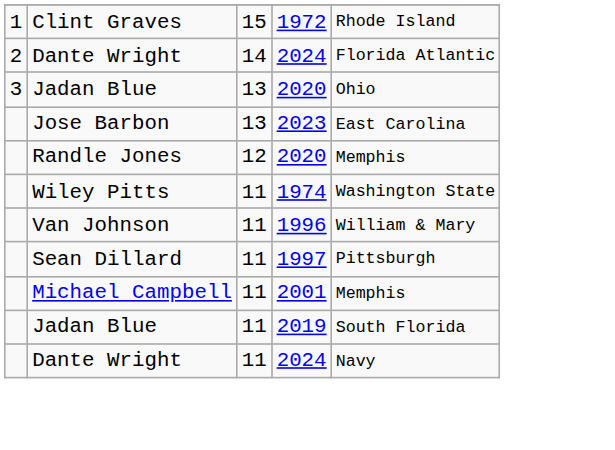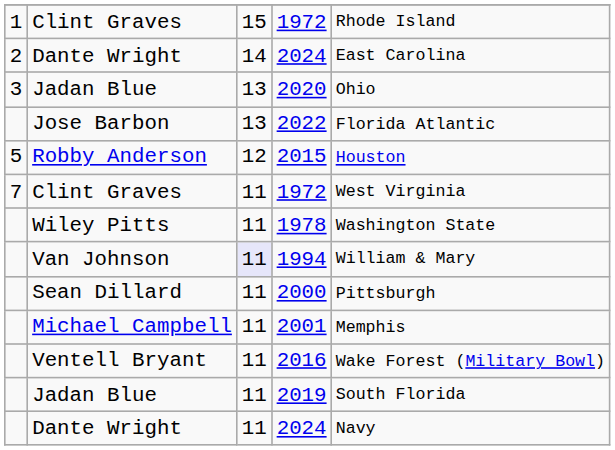2 / Dante Wright | column 5: Florida Atlantic -> East Carolina
Jose Barbon | column 4: 2023 -> 2022
Jose Barbon | column 5: East Carolina -> Florida Atlantic
+ row: 5 | Robby Anderson | 12 | 2015 | Houston
- row: Randle Jones | 12 | 2020 | Memphis
+ row: 7 | Clint Graves | 11 | 1972 | West Virginia
Wiley Pitts | column 4: 1974 -> 1978
Van Johnson | column 3: no background -> lavender background
Van Johnson | column 4: 1996 -> 1994
Sean Dillard | column 4: 1997 -> 2000
+ row: Ventell Bryant | 11 | 2016 | Wake Forest (Military Bowl)
